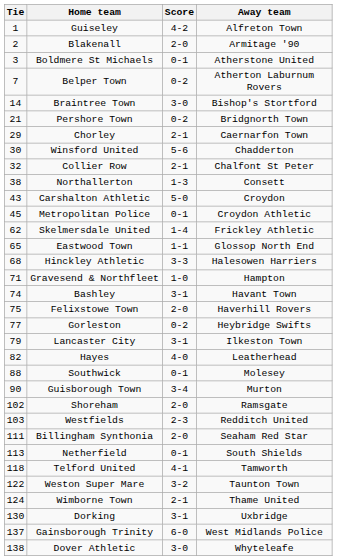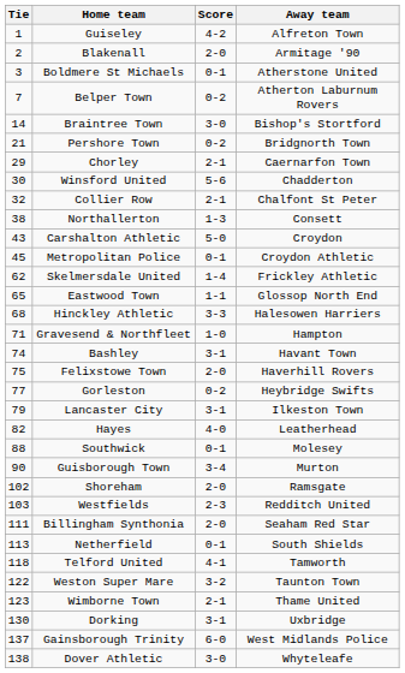Wimborne Town | Tie: 124 -> 123
